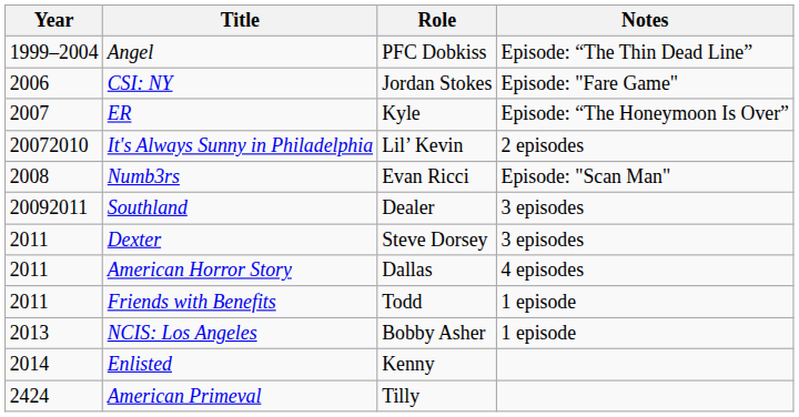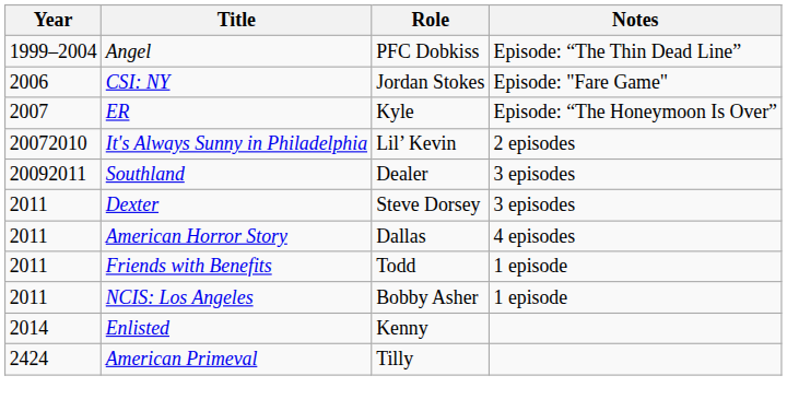- row: 2008 | Numb3rs | Evan Ricci | Episode: "Scan Man"
NCIS: Los Angeles | Year: 2013 -> 2011
